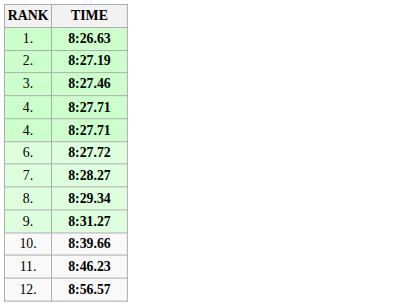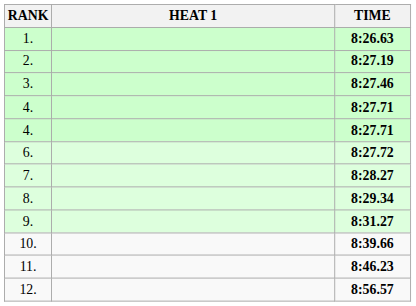+ column: HEAT 1
